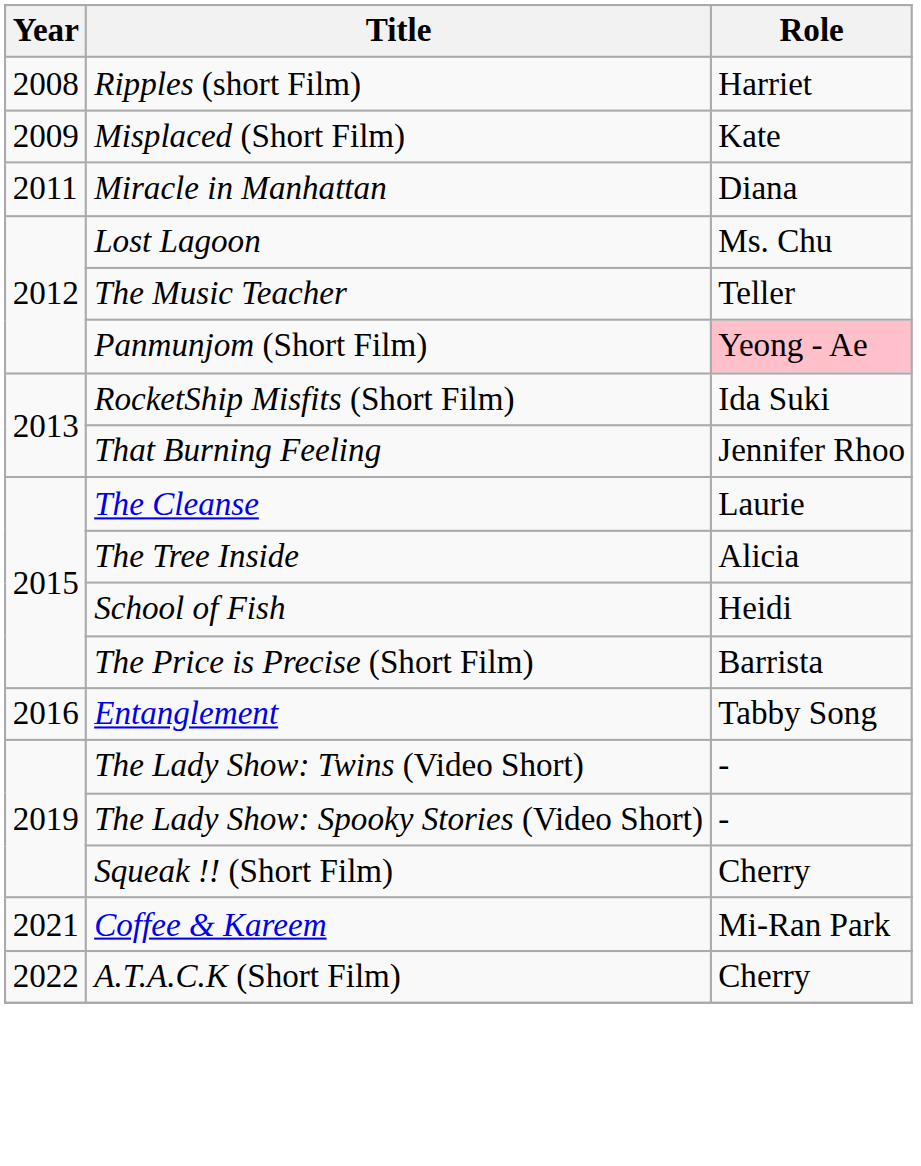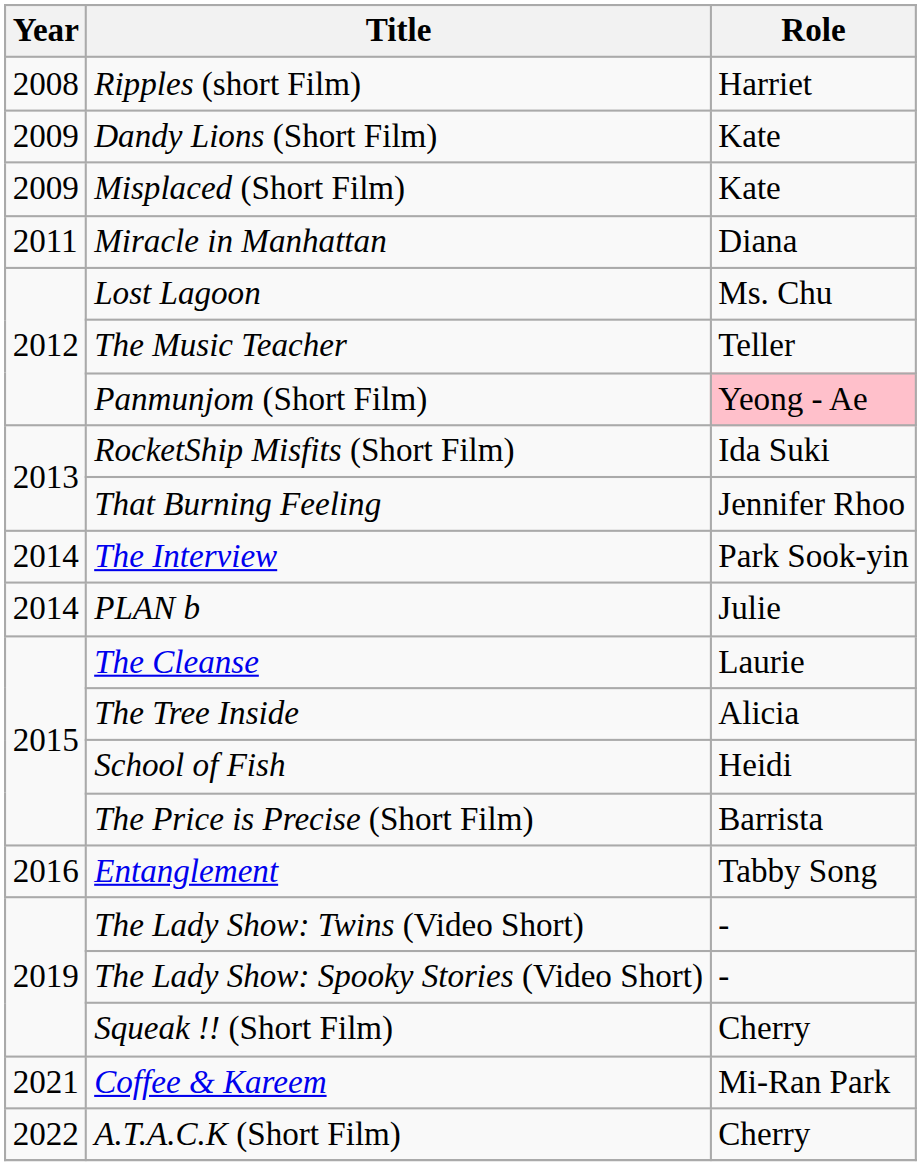+ row: 2009 | Dandy Lions (Short Film) | Kate
+ row: 2014 | The Interview | Park Sook-yin
+ row: 2014 | PLAN b | Julie
